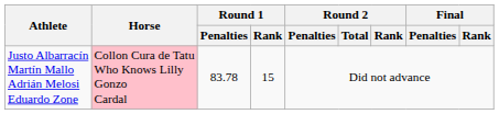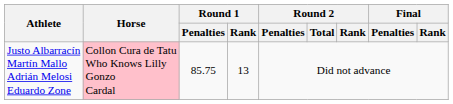Justo Albarracín Martín Mallo Adrián Melosi Eduardo Zone | Round 1 / Penalties: 83.78 -> 85.75
Justo Albarracín Martín Mallo Adrián Melosi Eduardo Zone | Round 1 / Rank: 15 -> 13
